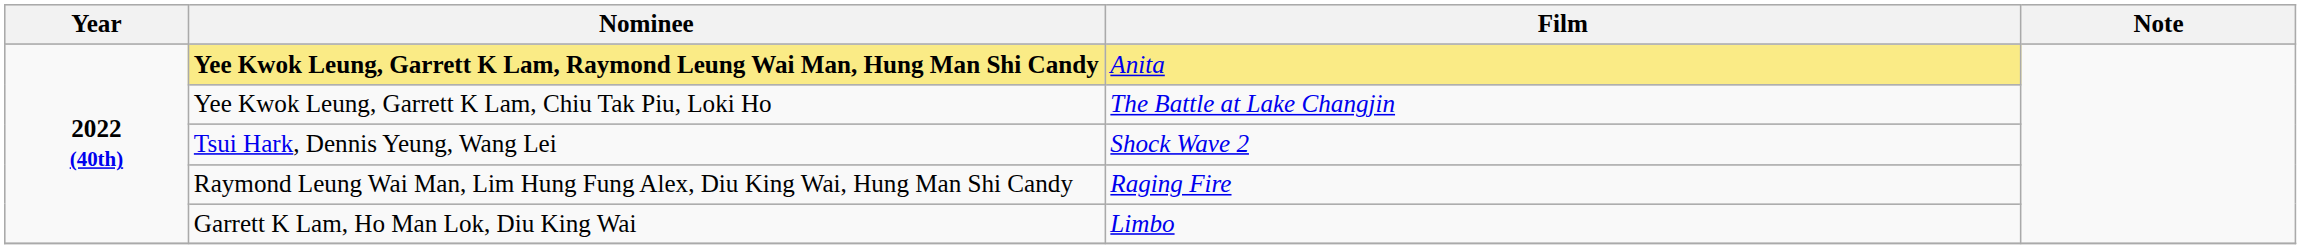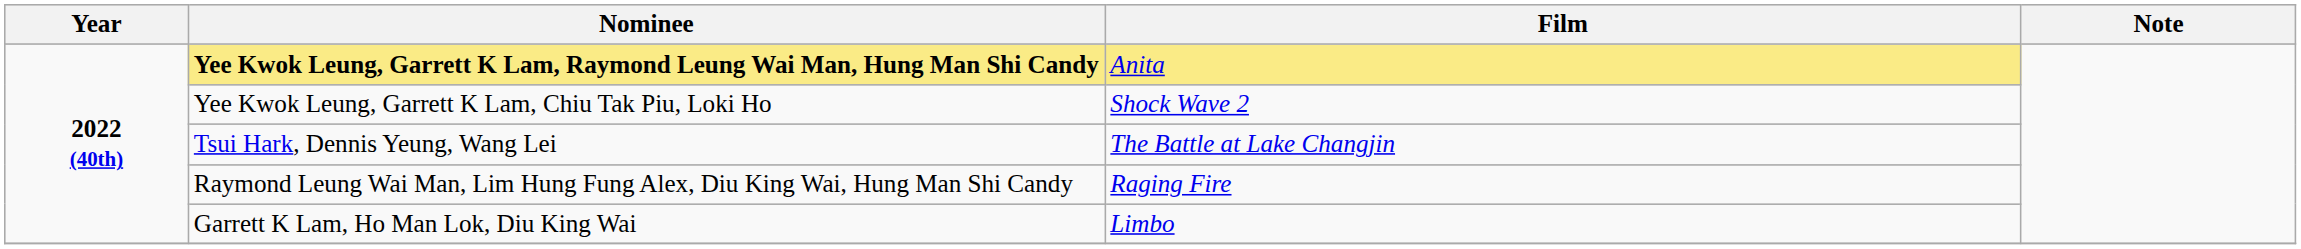Yee Kwok Leung, Garrett K Lam, Chiu Tak Piu, Loki Ho | Film: The Battle at Lake Changjin -> Shock Wave 2
Tsui Hark, Dennis Yeung, Wang Lei | Film: Shock Wave 2 -> The Battle at Lake Changjin
